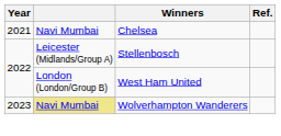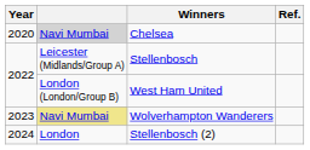Chelsea | Year: 2021 -> 2020
Chelsea | column 2: no background -> lightgrey background
+ row: 2024 | London | Stellenbosch (2)
